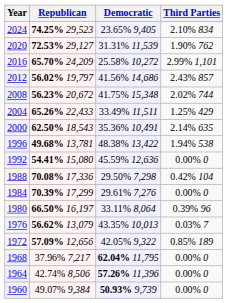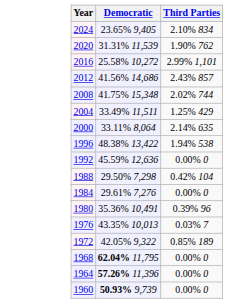- column: Republican | 74.25% 29,523 | 72.53% 29,127 | 65.70% 24,209 | 56.02% 19,797 | 56.23% 20,672 | 65.26% 22,433 | 62.50% 18,543 | 49.68% 13,781 | 54.41% 15,080 | 70.08% 17,336 | 70.39% 17,299 | 66.50% 16,197 | 56.62% 13,079 | 57.09% 12,656 | 37.96% 7,217 | 42.74% 8,506 | 49.07% 9,384
2000 | Democratic: 35.36% 10,491 -> 33.11% 8,064
1980 | Democratic: 33.11% 8,064 -> 35.36% 10,491
